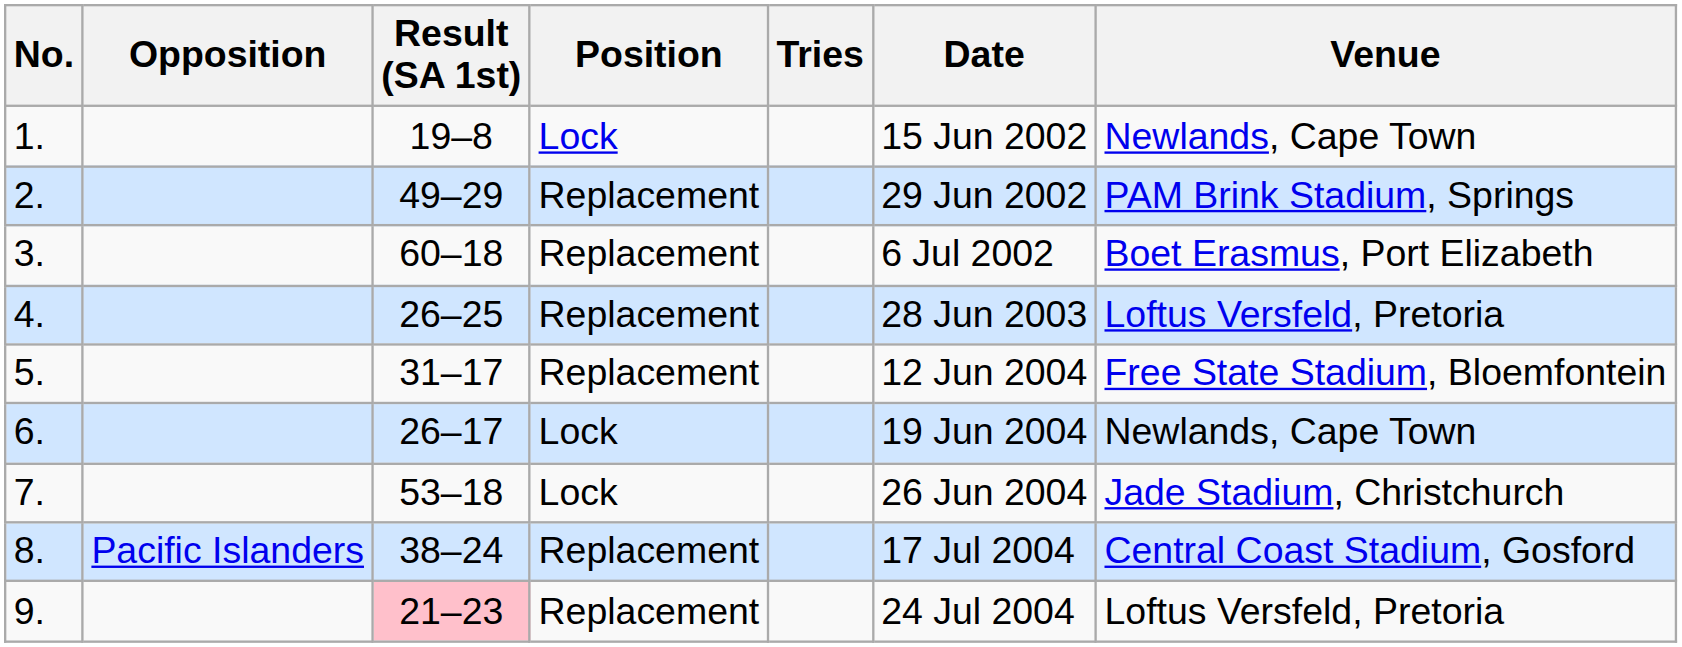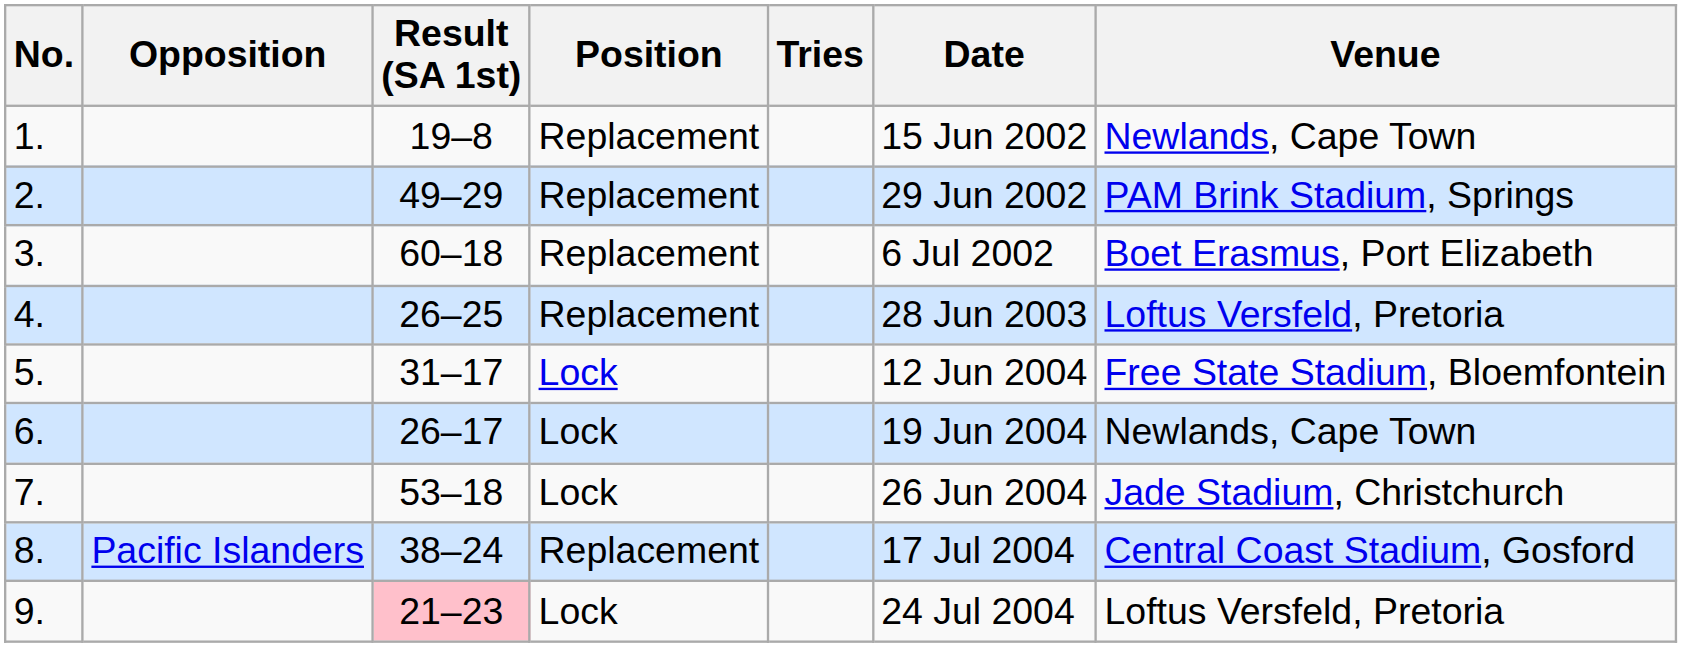1. | Position: Lock -> Replacement
5. | Position: Replacement -> Lock
9. | Position: Replacement -> Lock
